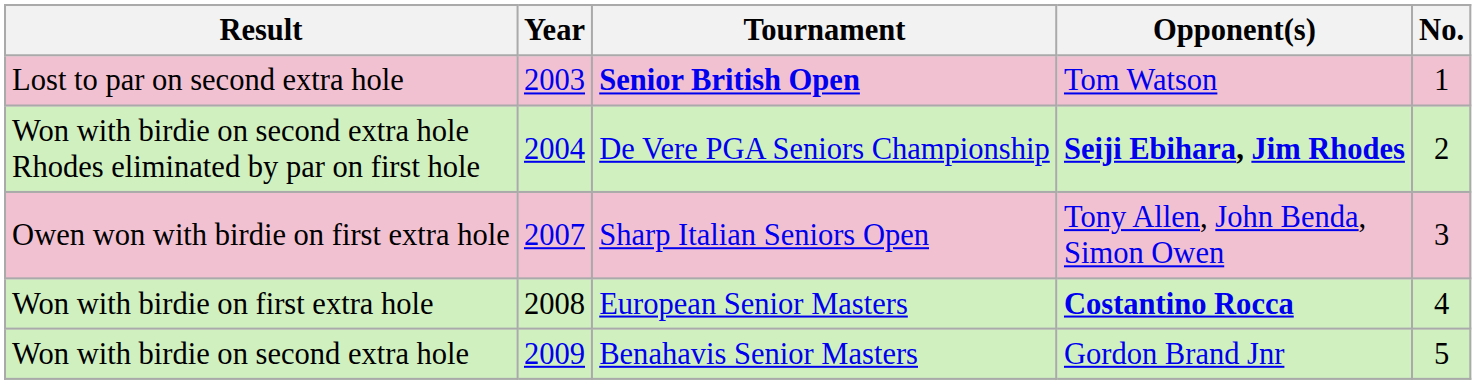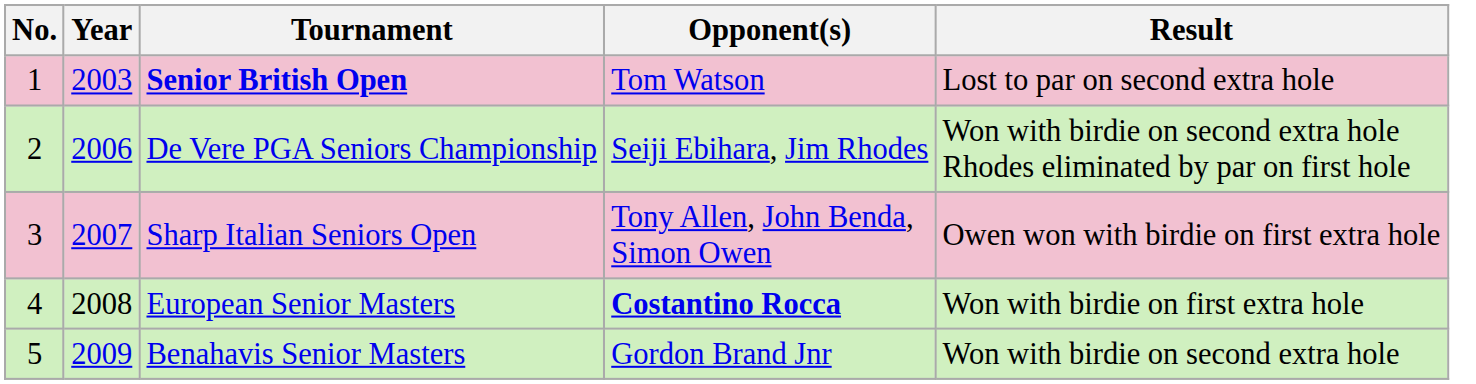columns swapped: No. <-> Result
De Vere PGA Seniors Championship | Year: 2004 -> 2006
De Vere PGA Seniors Championship | Opponent(s): bold -> normal
